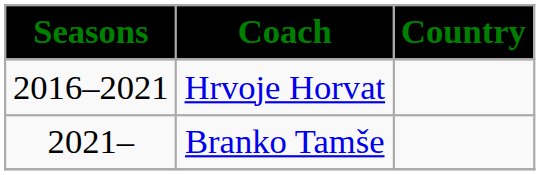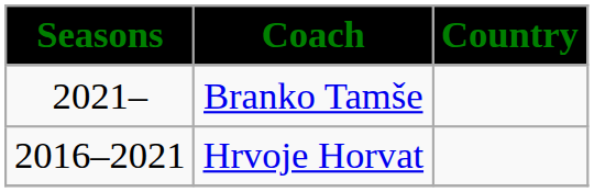rows swapped: Hrvoje Horvat <-> Branko Tamše
